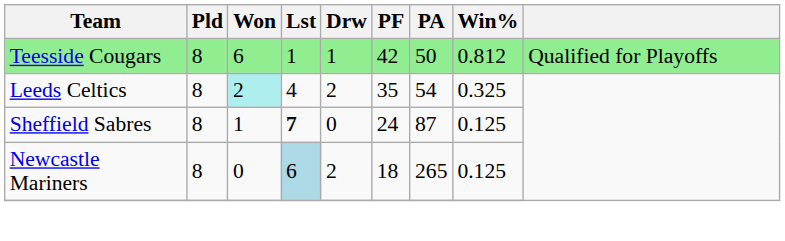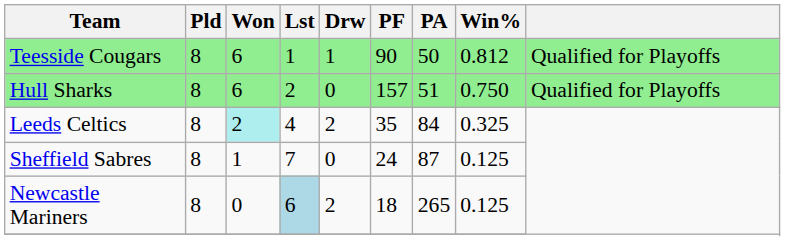Teesside Cougars | PF: 42 -> 90
+ row: Hull Sharks | 8 | 6 | 2 | 0 | 157 | 51 | 0.750 | Qualified for Playoffs
Leeds Celtics | PA: 54 -> 84
Sheffield Sabres | Lst: bold -> normal
